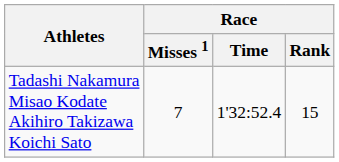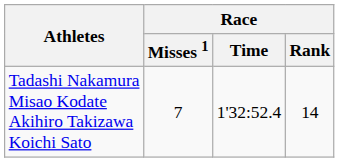Tadashi Nakamura Misao Kodate Akihiro Takizawa Koichi Sato | Race / Rank: 15 -> 14
